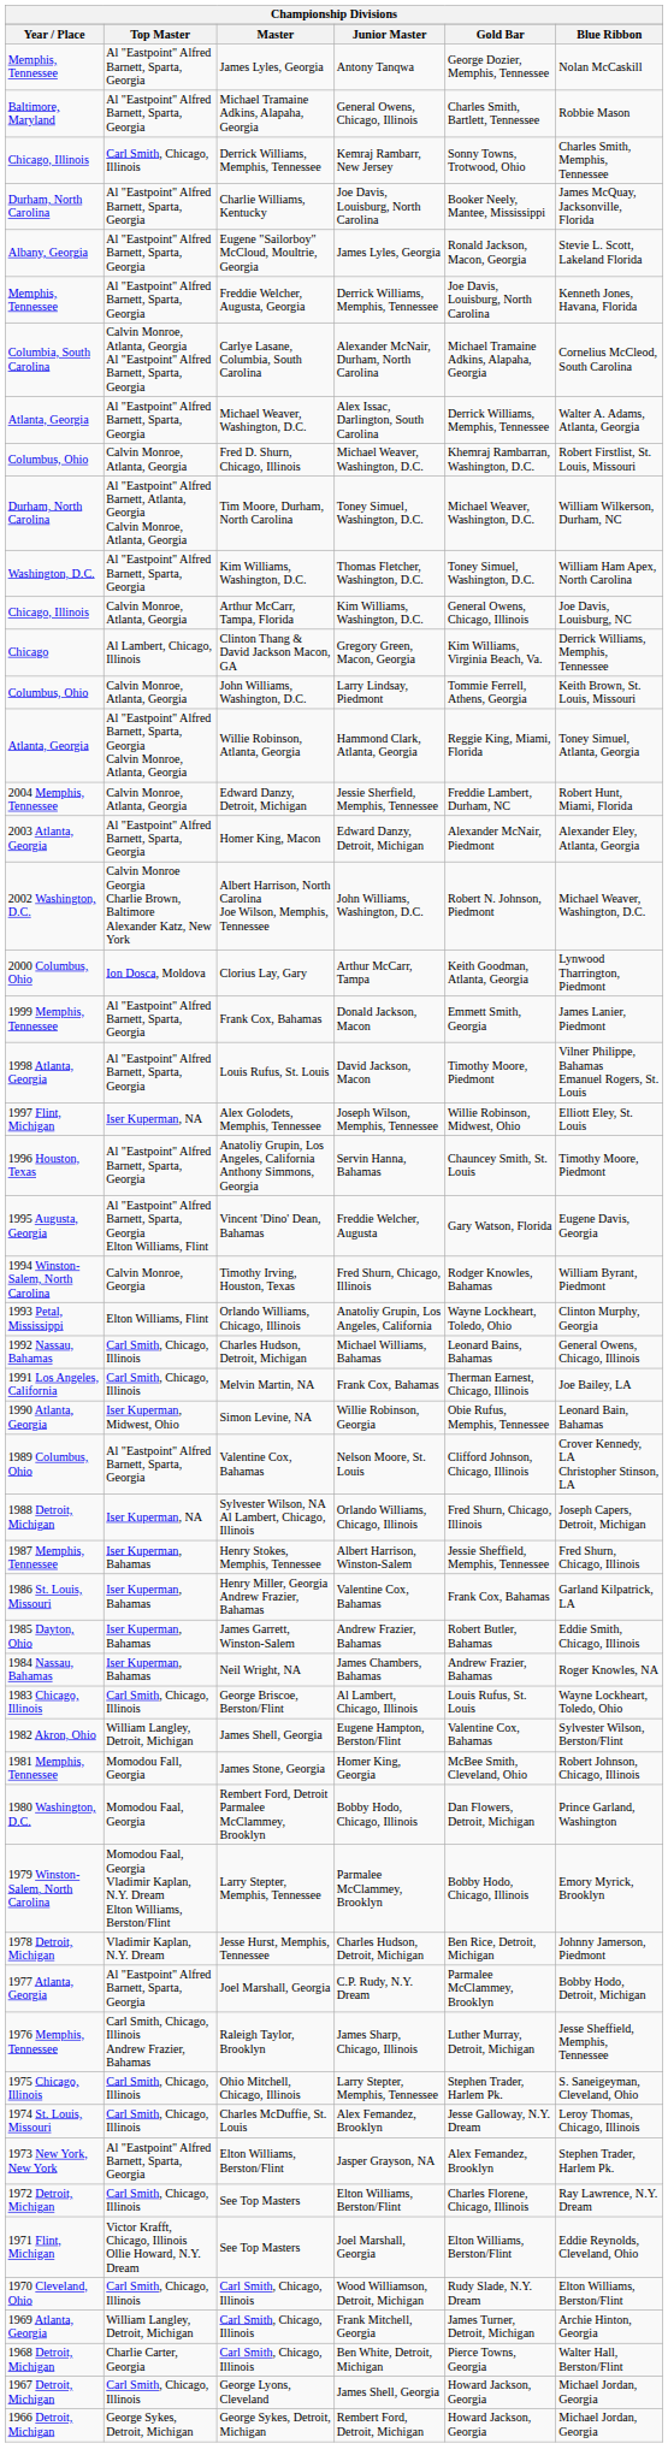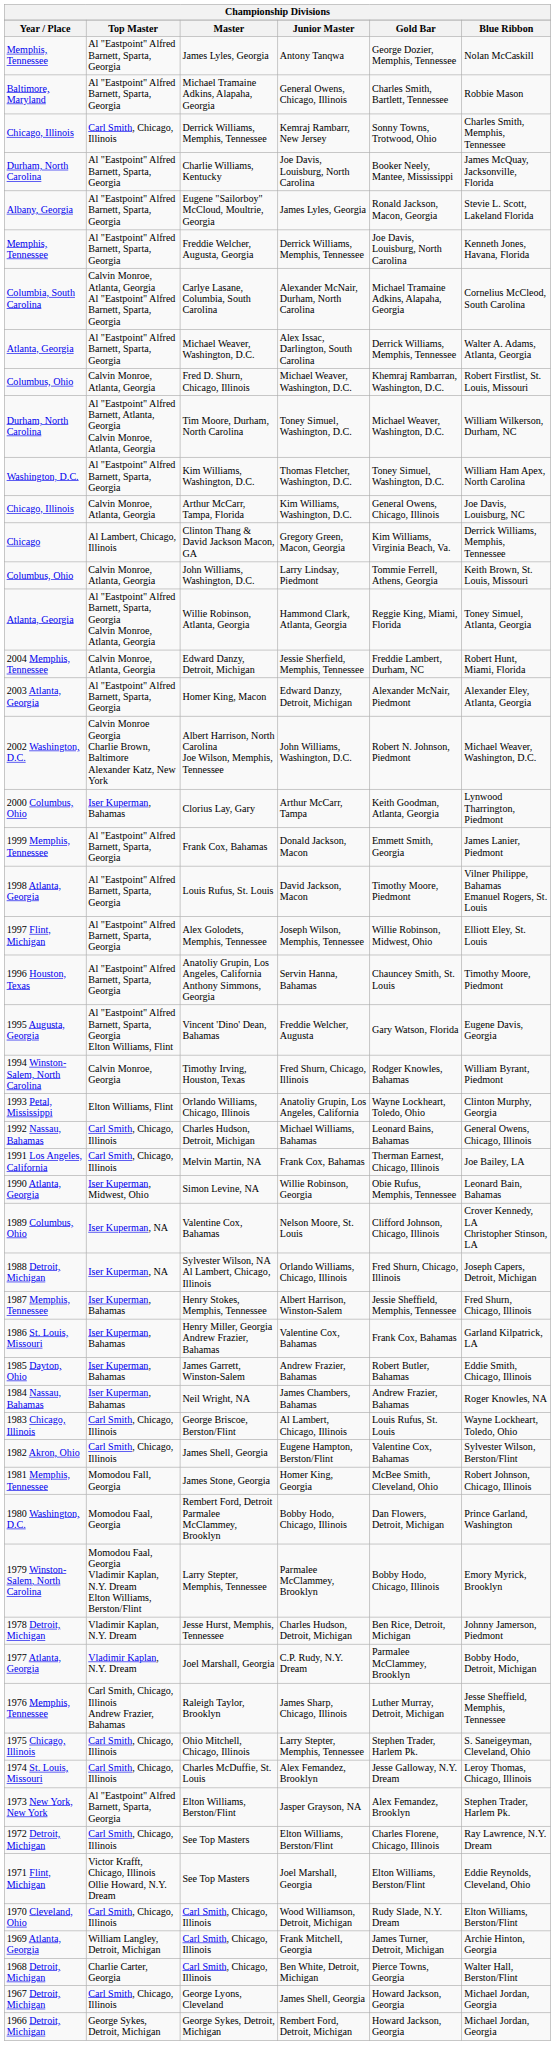Arthur McCarr, Tampa | Top Master: Ion Dosca, Moldova -> Iser Kuperman, Bahamas
Joseph Wilson, Memphis, Tennessee | Top Master: Iser Kuperman, NA -> Al "Eastpoint" Alfred Barnett, Sparta, Georgia
Nelson Moore, St. Louis | Top Master: Al "Eastpoint" Alfred Barnett, Sparta, Georgia -> Iser Kuperman, NA
Eugene Hampton, Berston/Flint | Top Master: William Langley, Detroit, Michigan -> Carl Smith, Chicago, Illinois
C.P. Rudy, N.Y. Dream | Top Master: Al "Eastpoint" Alfred Barnett, Sparta, Georgia -> Vladimir Kaplan, N.Y. Dream
